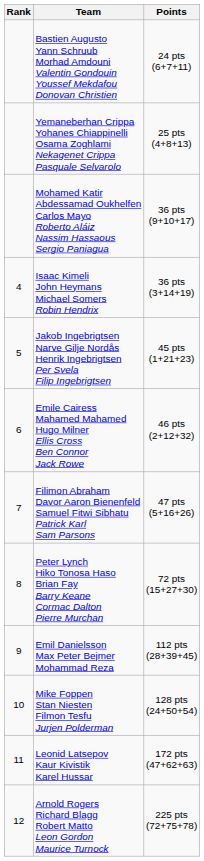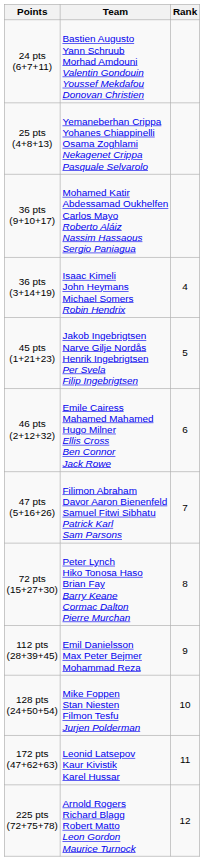columns swapped: Rank <-> Points
